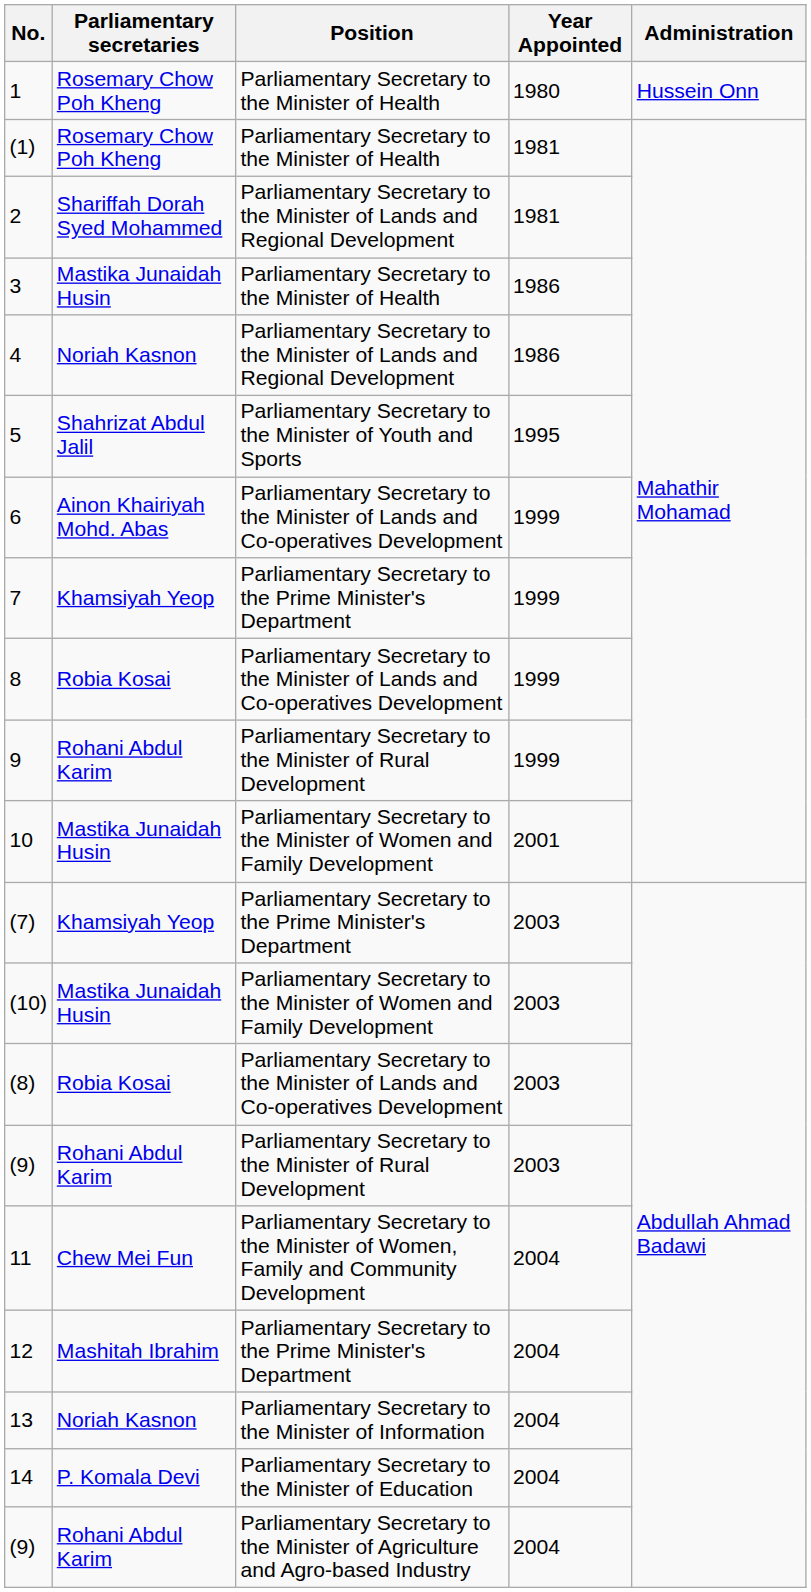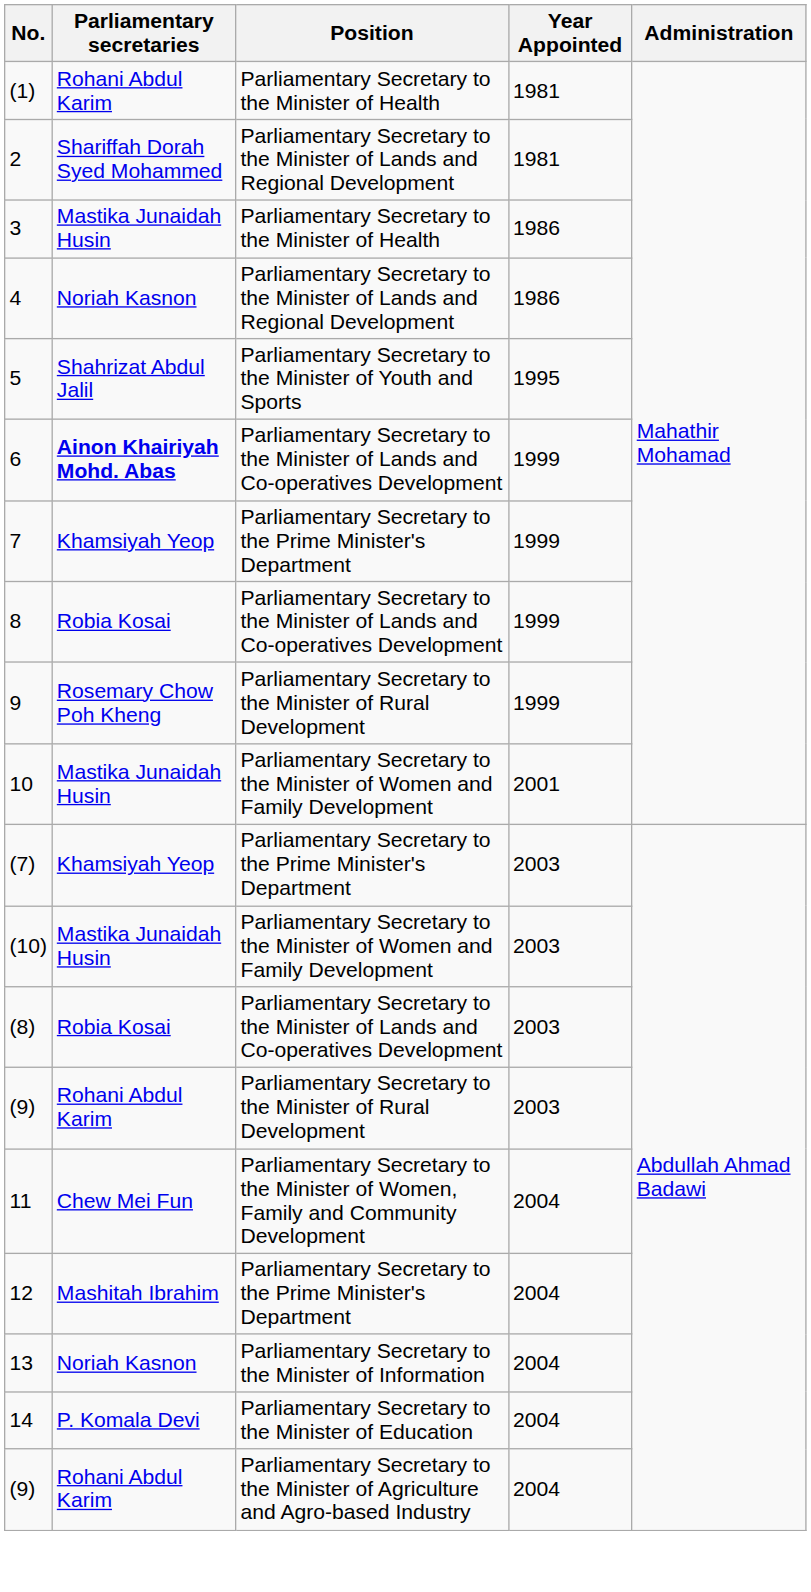- row: 1 | Rosemary Chow Poh Kheng | Parliamentary Secretary to the Minister of Health | 1980 | Hussein Onn
(1) | Parliamentary secretaries: Rosemary Chow Poh Kheng -> Rohani Abdul Karim
6 | Parliamentary secretaries: normal -> bold
9 | Parliamentary secretaries: Rohani Abdul Karim -> Rosemary Chow Poh Kheng
